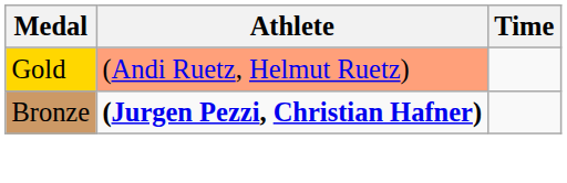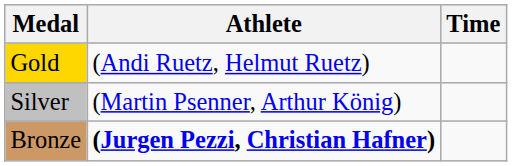Gold | Athlete: lightsalmon background -> no background
+ row: Silver | (Martin Psenner, Arthur König)
